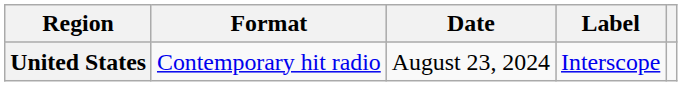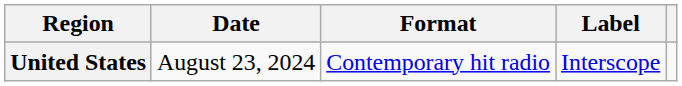columns swapped: Date <-> Format
